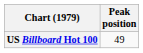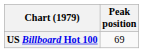US Billboard Hot 100 | Peak position: 49 -> 69
